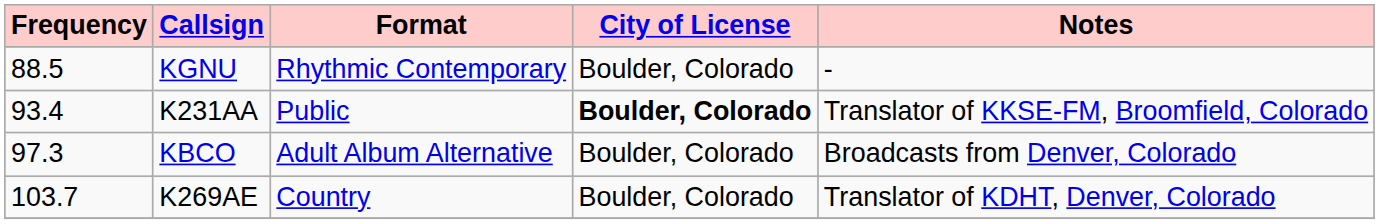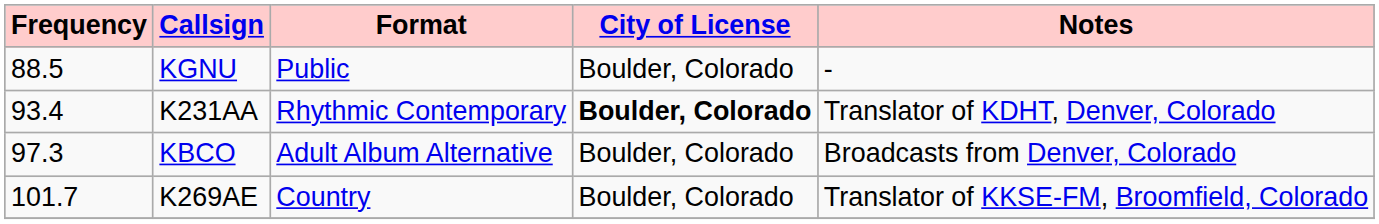KGNU | Format: Rhythmic Contemporary -> Public
K231AA | Format: Public -> Rhythmic Contemporary
K231AA | Notes: Translator of KKSE-FM, Broomfield, Colorado -> Translator of KDHT, Denver, Colorado
K269AE | Frequency: 103.7 -> 101.7
K269AE | Notes: Translator of KDHT, Denver, Colorado -> Translator of KKSE-FM, Broomfield, Colorado
